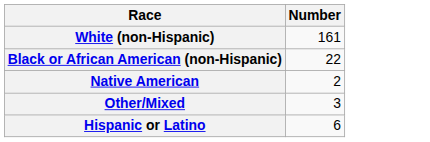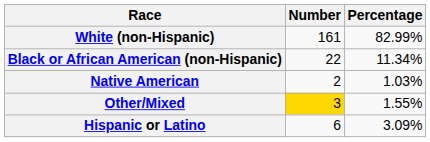+ column: Percentage | 82.99% | 11.34% | 1.03% | 1.55% | 3.09%
Other/Mixed | Number: no background -> gold background
